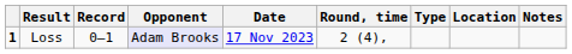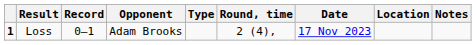columns swapped: Type <-> Date
Loss | Opponent: lavender background -> no background
